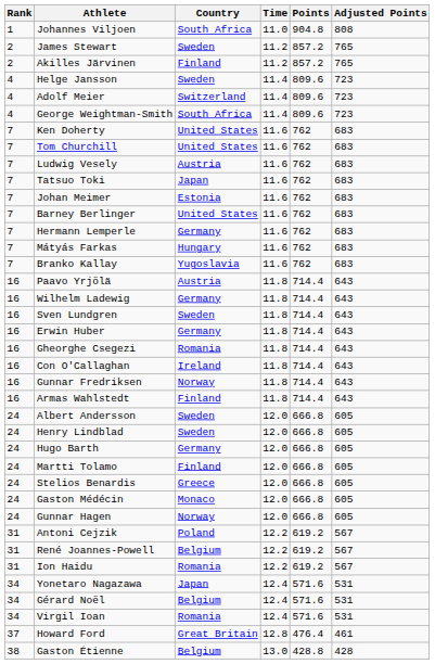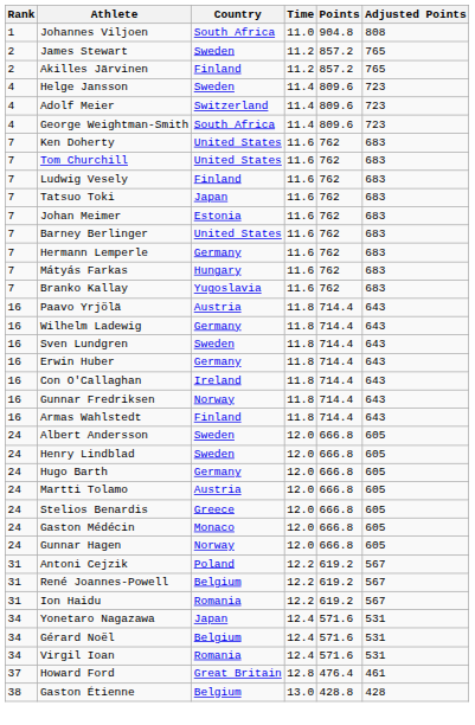Ludwig Vesely | Country: Austria -> Finland
- row: 16 | Gheorghe Csegezi | Romania | 11.8 | 714.4 | 643
Martti Tolamo | Country: Finland -> Austria
